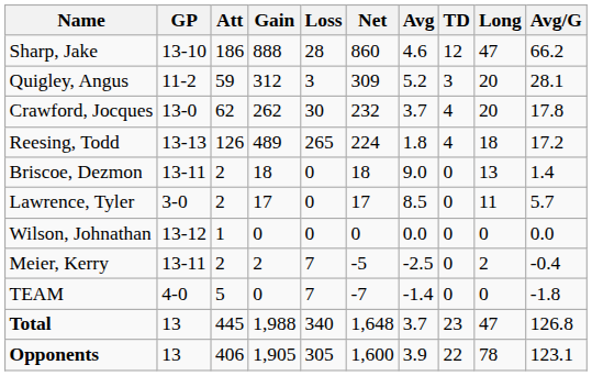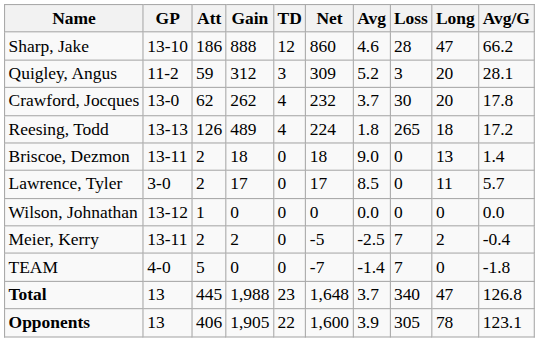columns swapped: Loss <-> TD
